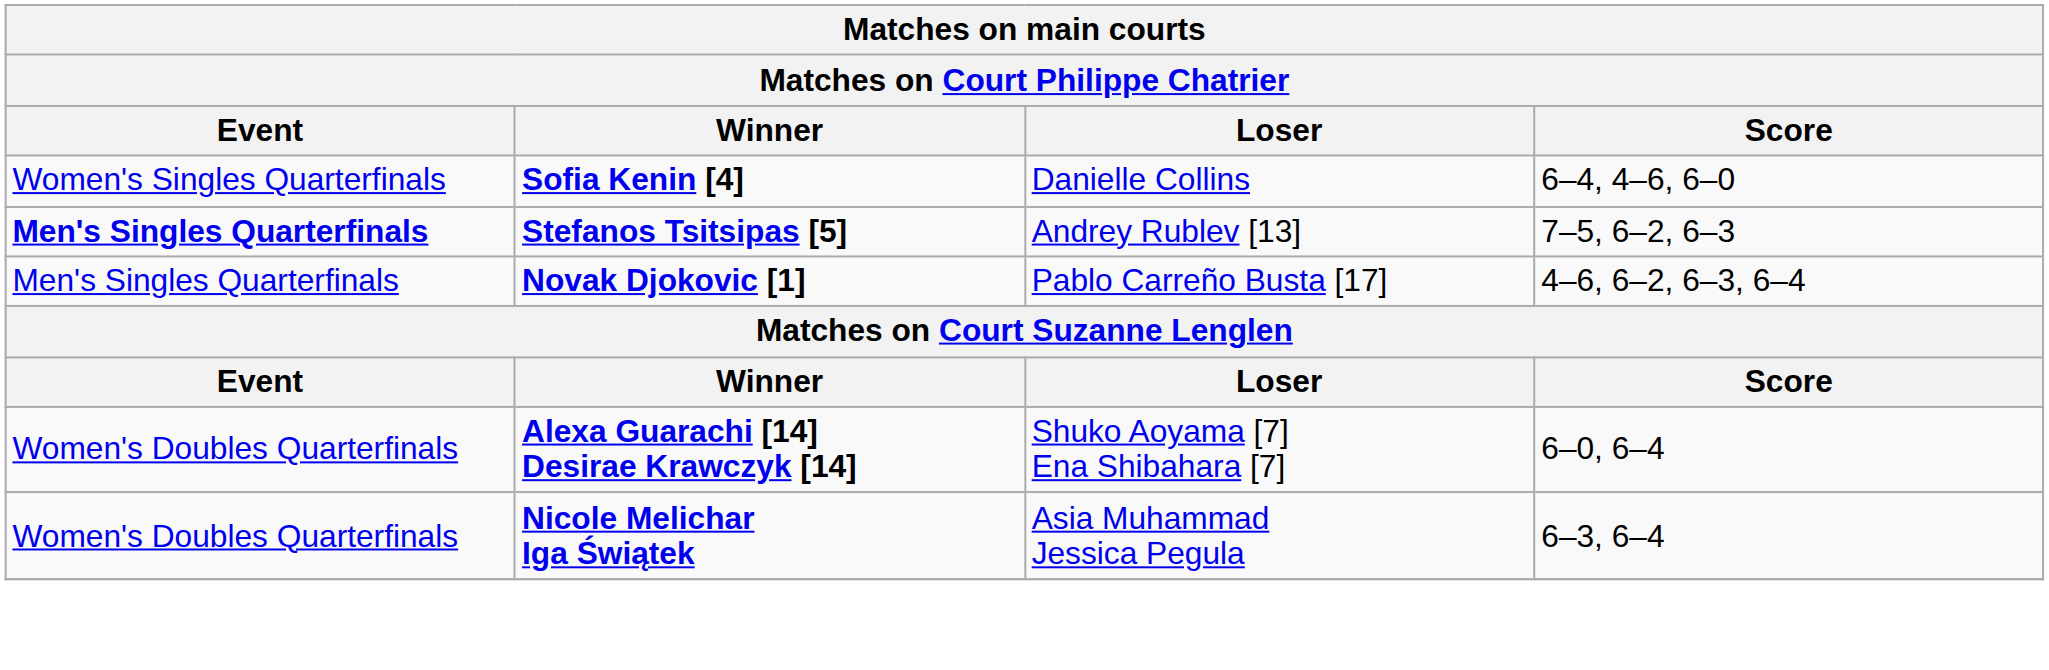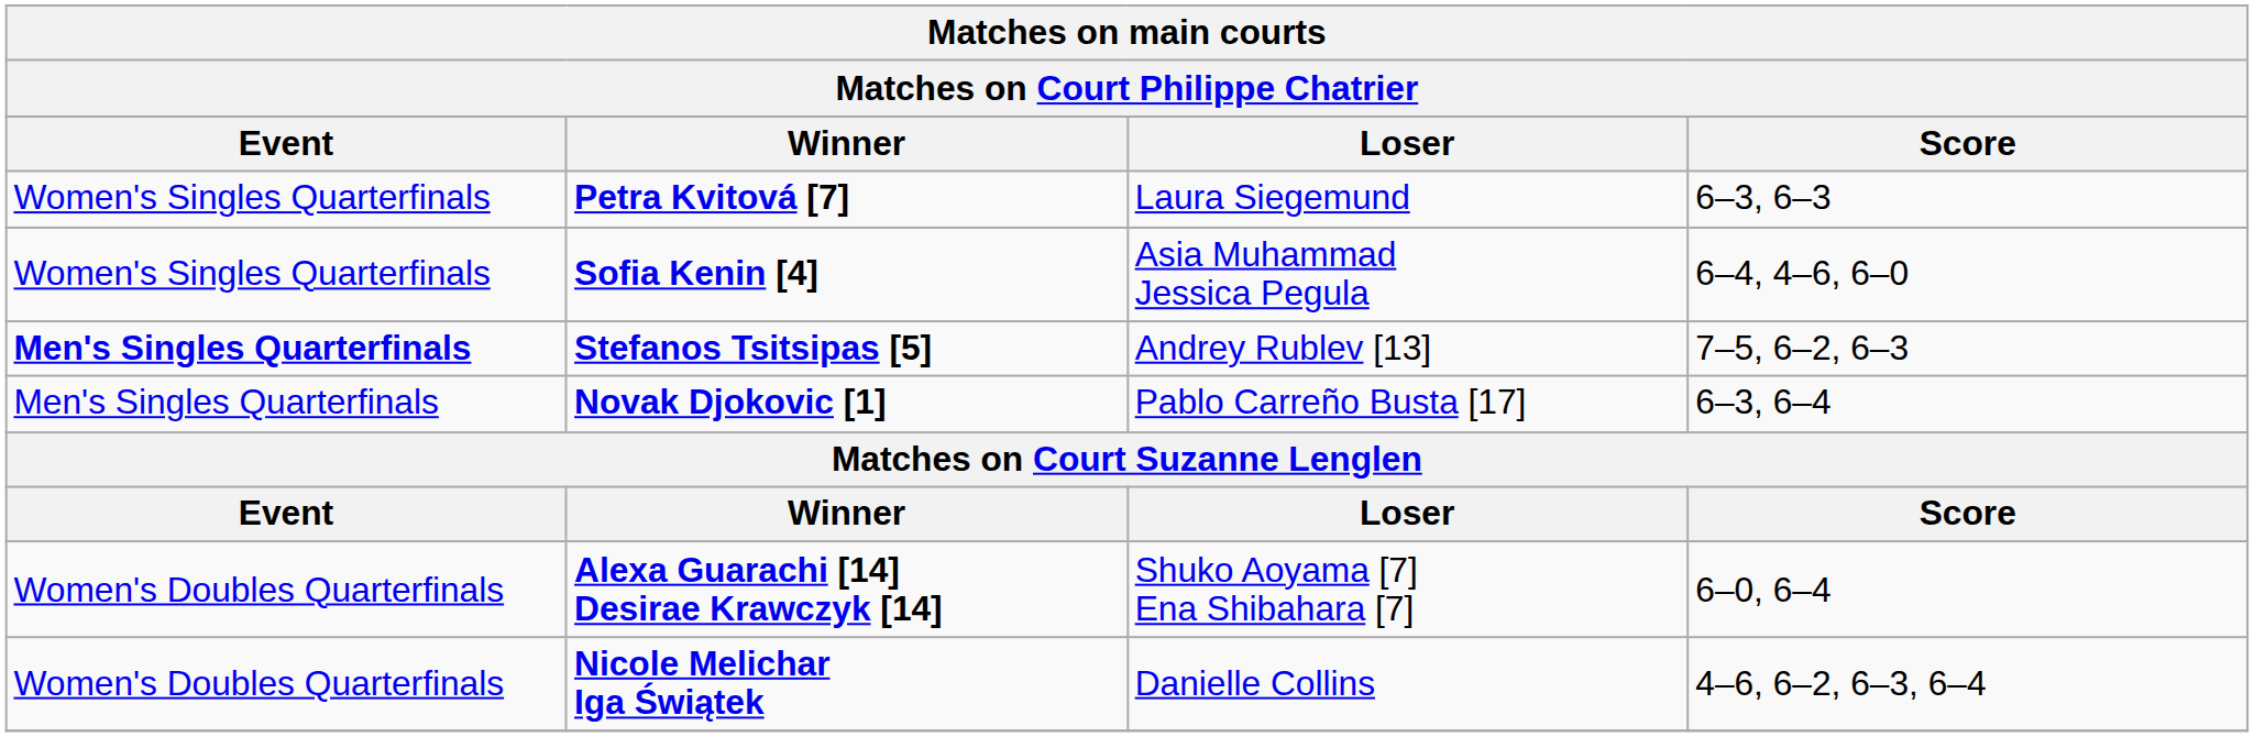+ row: Women's Singles Quarterfinals | Petra Kvitová [7] | Laura Siegemund | 6–3, 6–3
Sofia Kenin [4] | Loser: Danielle Collins -> Asia Muhammad Jessica Pegula
Novak Djokovic [1] | Score: 4–6, 6–2, 6–3, 6–4 -> 6–3, 6–4
Nicole Melichar Iga Świątek | Loser: Asia Muhammad Jessica Pegula -> Danielle Collins
Nicole Melichar Iga Świątek | Score: 6–3, 6–4 -> 4–6, 6–2, 6–3, 6–4
